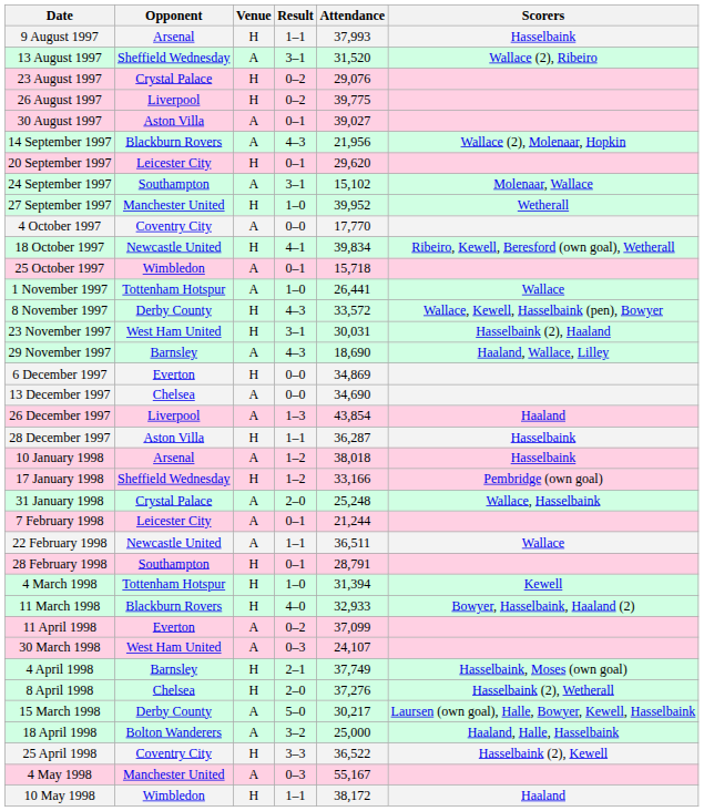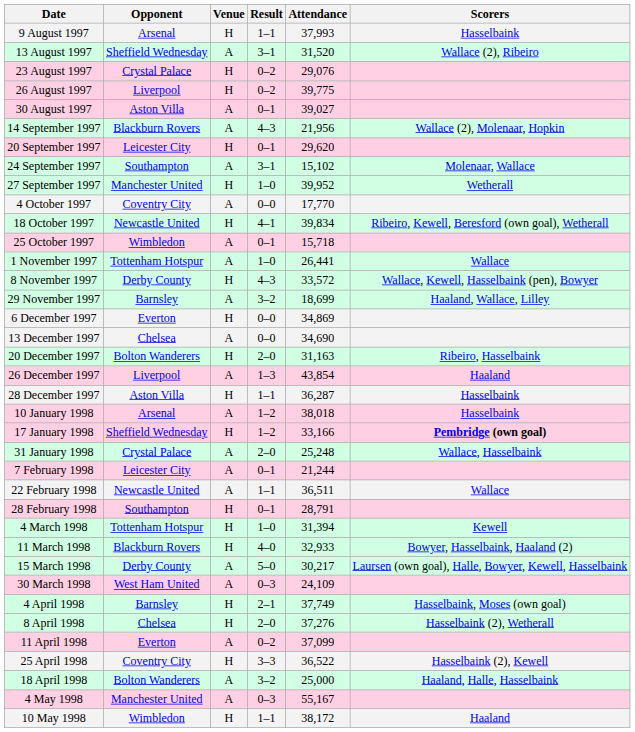- row: 23 November 1997 | West Ham United | H | 3–1 | 30,031 | Hasselbaink (2), Haaland
29 November 1997 | Result: 4–3 -> 3–2
29 November 1997 | Attendance: 18,690 -> 18,699
+ row: 20 December 1997 | Bolton Wanderers | H | 2–0 | 31,163 | Ribeiro, Hasselbaink
17 January 1998 | Scorers: normal -> bold
rows swapped: 15 March 1998 <-> 11 April 1998
30 March 1998 | Attendance: 24,107 -> 24,109
rows swapped: 18 April 1998 <-> 25 April 1998
